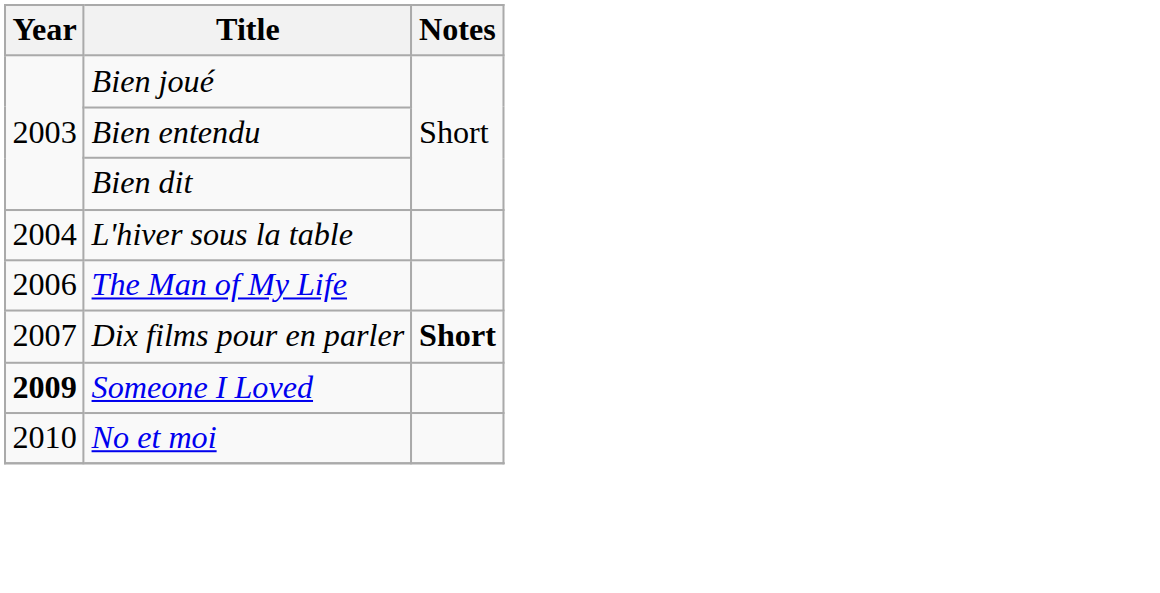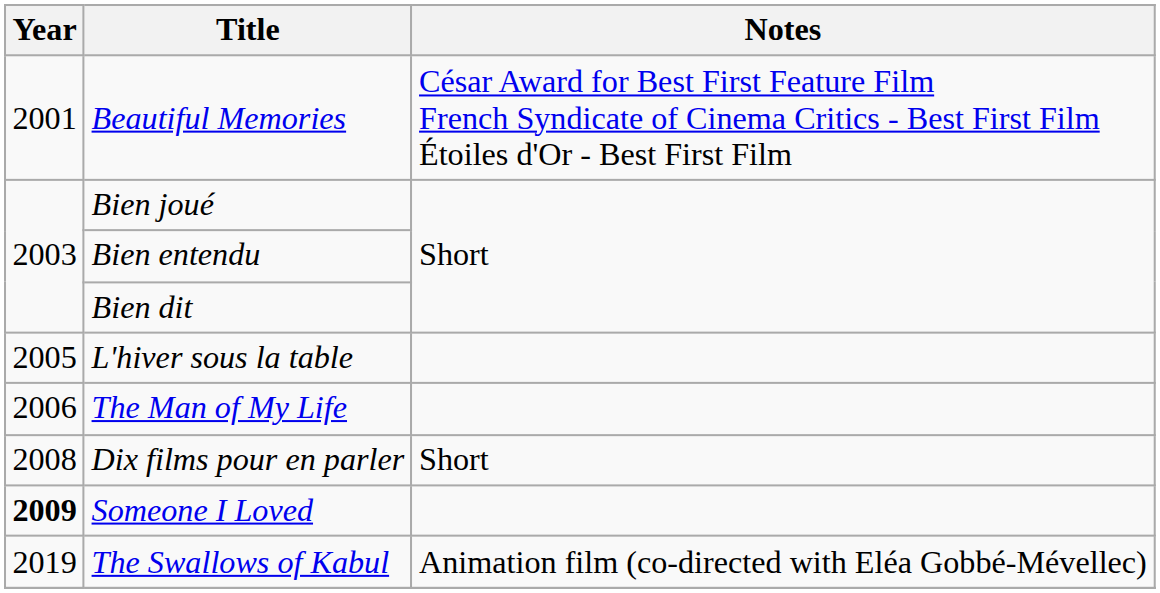+ row: 2001 | Beautiful Memories | César Award for Best First Feature Film French Syndicate of Cinema Critics - Best First Film Étoiles d'Or - Best First Film
L'hiver sous la table | Year: 2004 -> 2005
Dix films pour en parler | Year: 2007 -> 2008
Dix films pour en parler | Notes: bold -> normal
- row: 2010 | No et moi
+ row: 2019 | The Swallows of Kabul | Animation film (co-directed with Eléa Gobbé-Mévellec)
